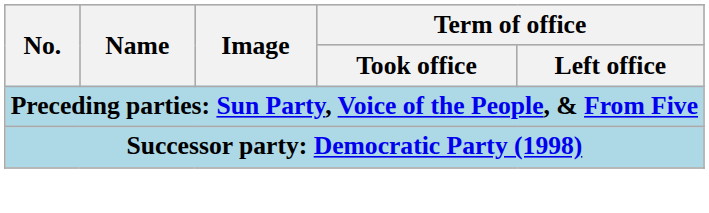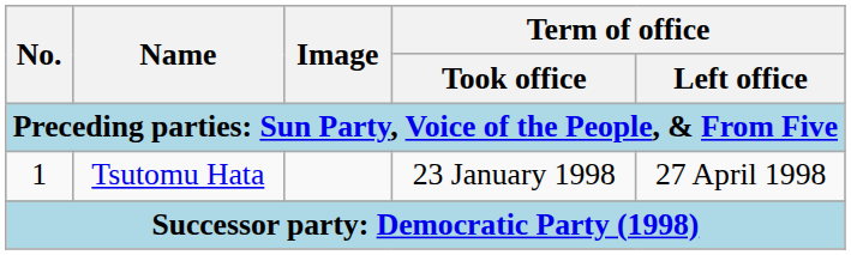+ row: 1 | Tsutomu Hata | 23 January 1998 | 27 April 1998
